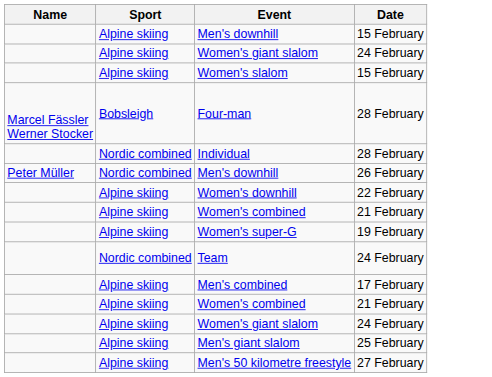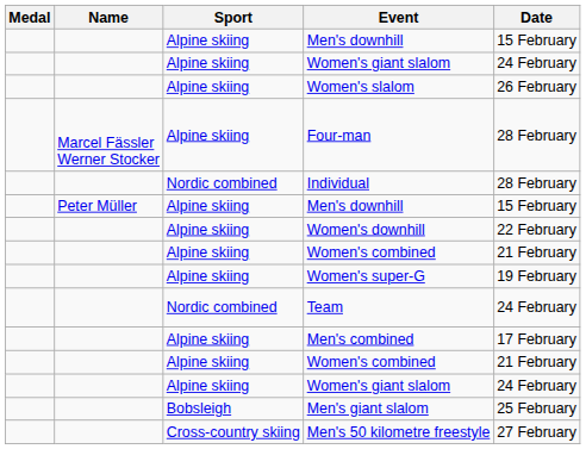+ column: Medal
Women's slalom | Date: 15 February -> 26 February
Four-man | Sport: Bobsleigh -> Alpine skiing
Peter Müller / Men's downhill | Sport: Nordic combined -> Alpine skiing
Peter Müller / Men's downhill | Date: 26 February -> 15 February
Men's giant slalom | Sport: Alpine skiing -> Bobsleigh
Men's 50 kilometre freestyle | Sport: Alpine skiing -> Cross-country skiing
